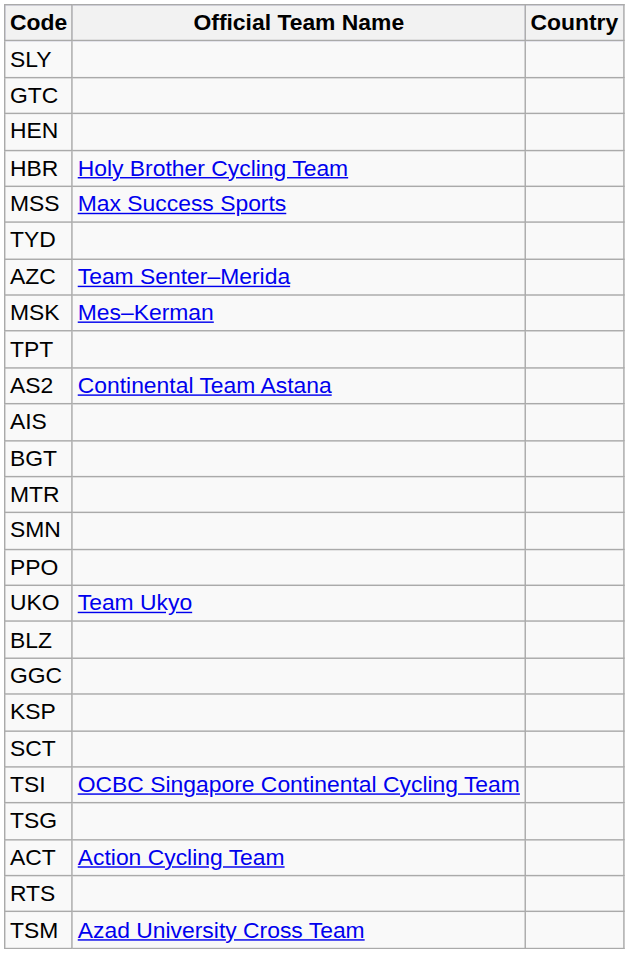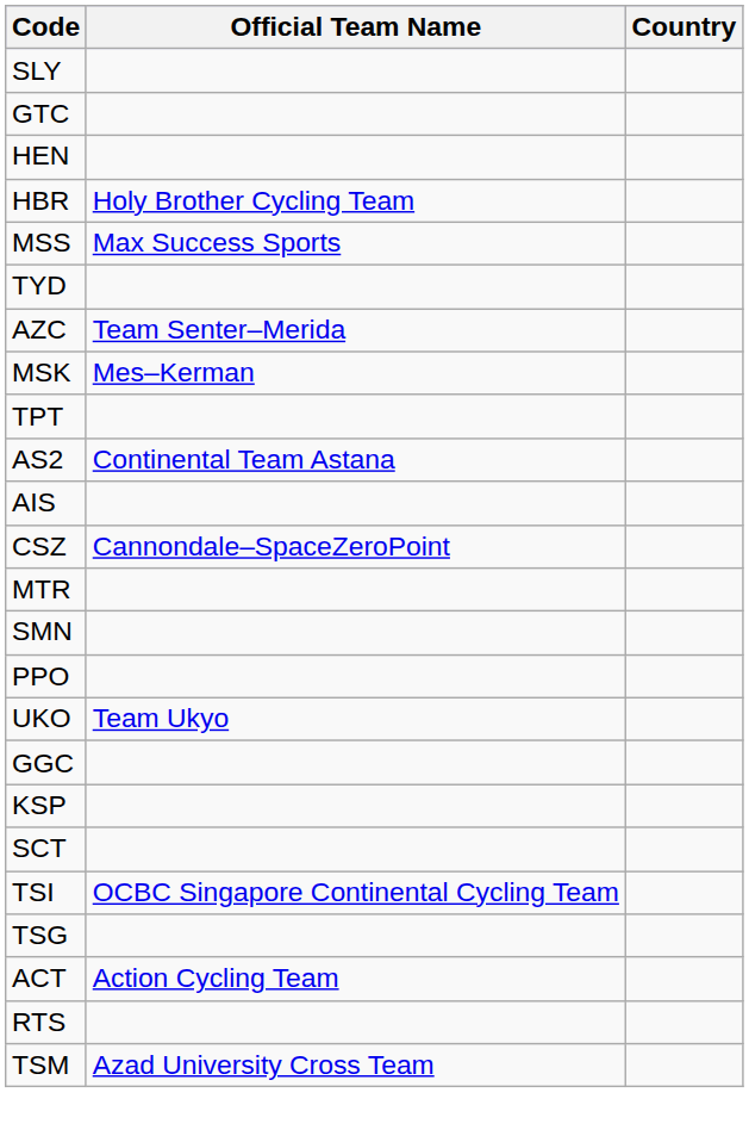- row: BGT
+ row: CSZ | Cannondale–SpaceZeroPoint
- row: BLZ
